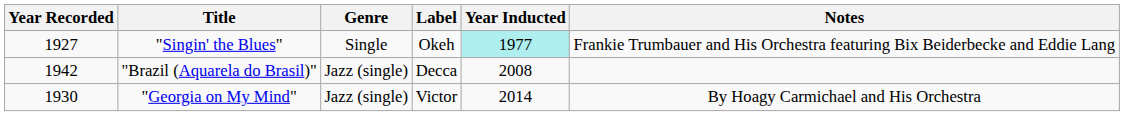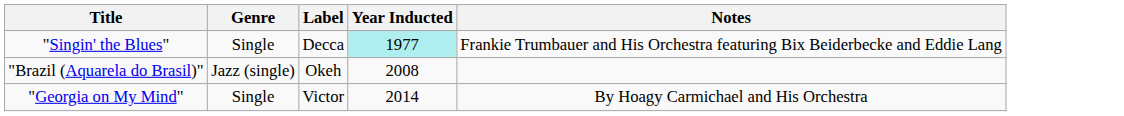- column: Year Recorded | 1927 | 1942 | 1930
"Singin' the Blues" | Label: Okeh -> Decca
"Brazil (Aquarela do Brasil)" | Label: Decca -> Okeh
"Georgia on My Mind" | Genre: Jazz (single) -> Single
